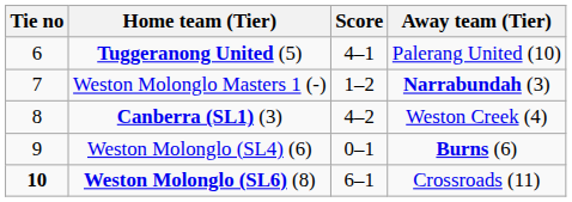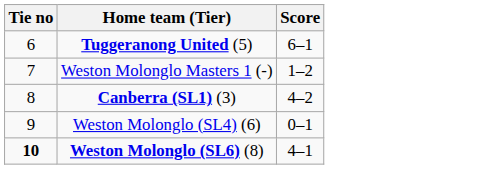- column: Away team (Tier) | Palerang United (10) | Narrabundah (3) | Weston Creek (4) | Burns (6) | Crossroads (11)
Tuggeranong United (5) | Score: 4–1 -> 6–1
Weston Molonglo (SL6) (8) | Score: 6–1 -> 4–1
